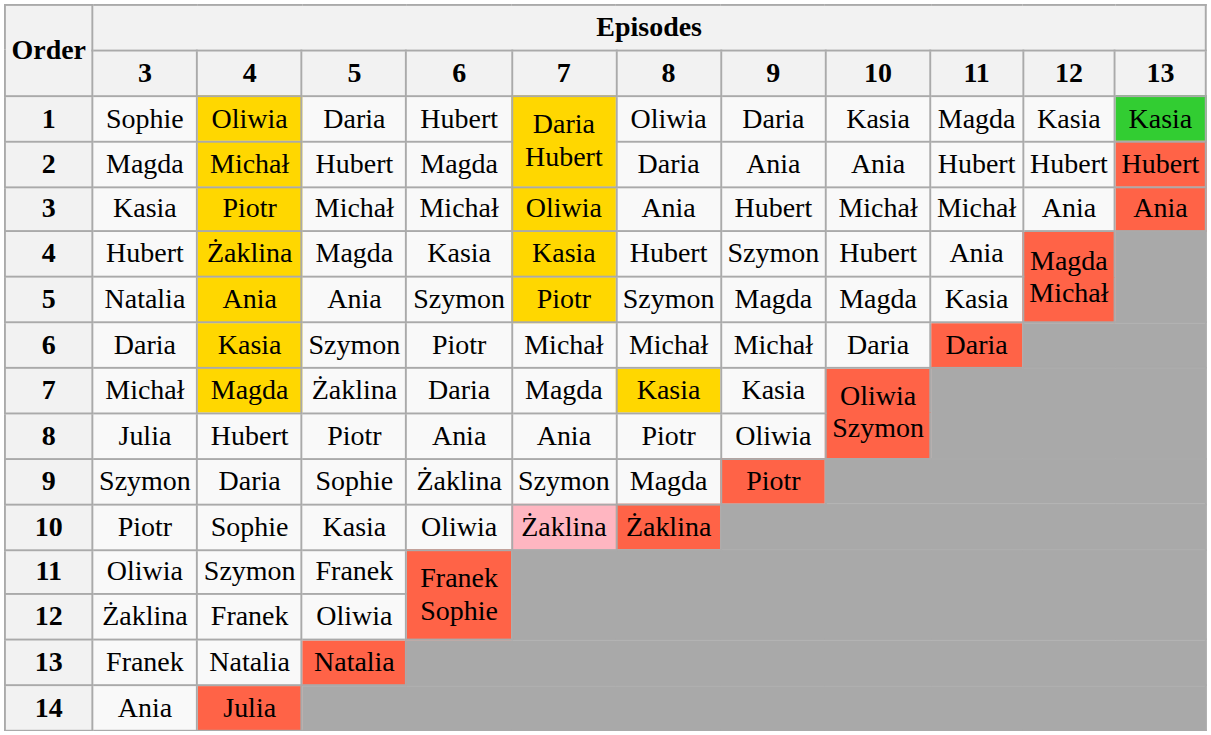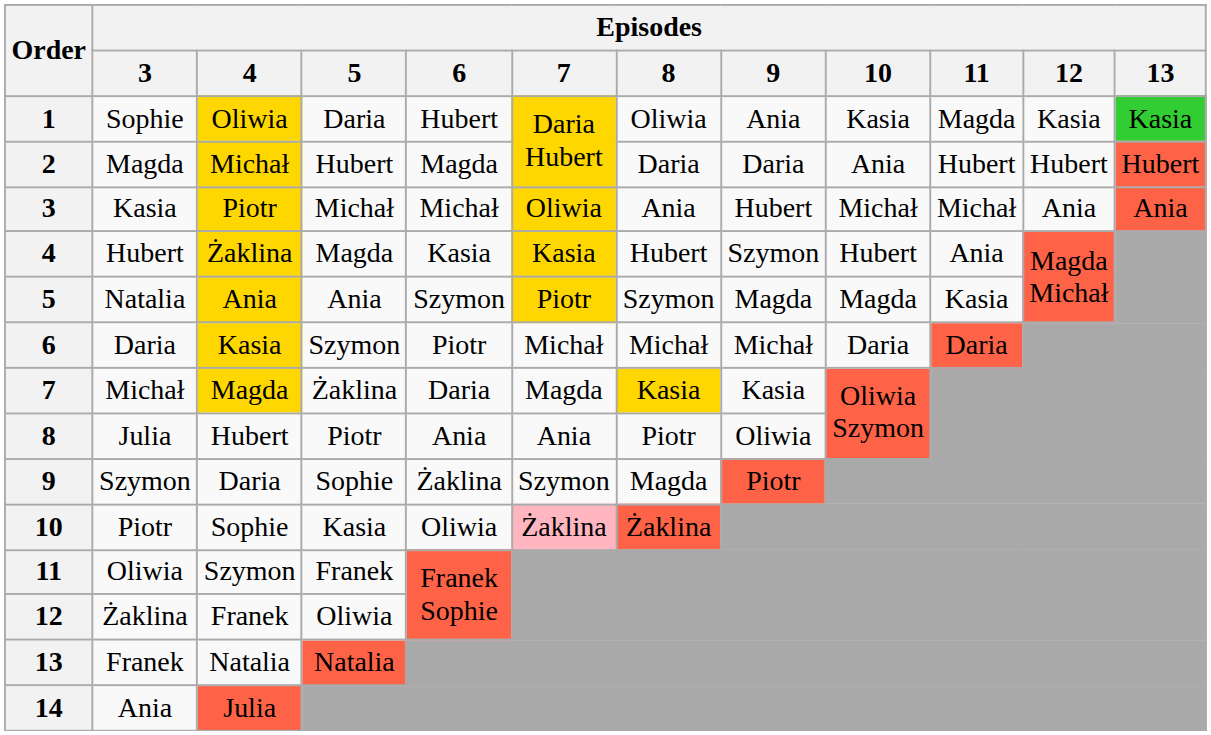1 | Episodes / 9: Daria -> Ania
2 | Episodes / 9: Ania -> Daria
